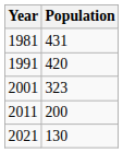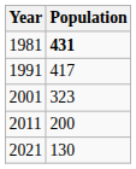1981 | Population: normal -> bold
1991 | Population: 420 -> 417
